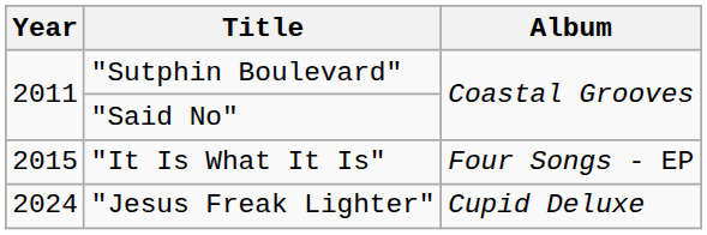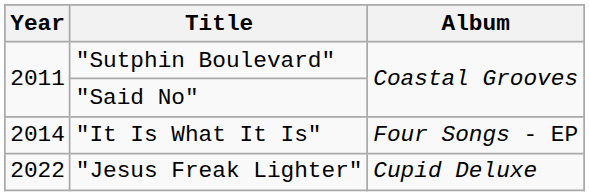"It Is What It Is" | Year: 2015 -> 2014
"Jesus Freak Lighter" | Year: 2024 -> 2022
